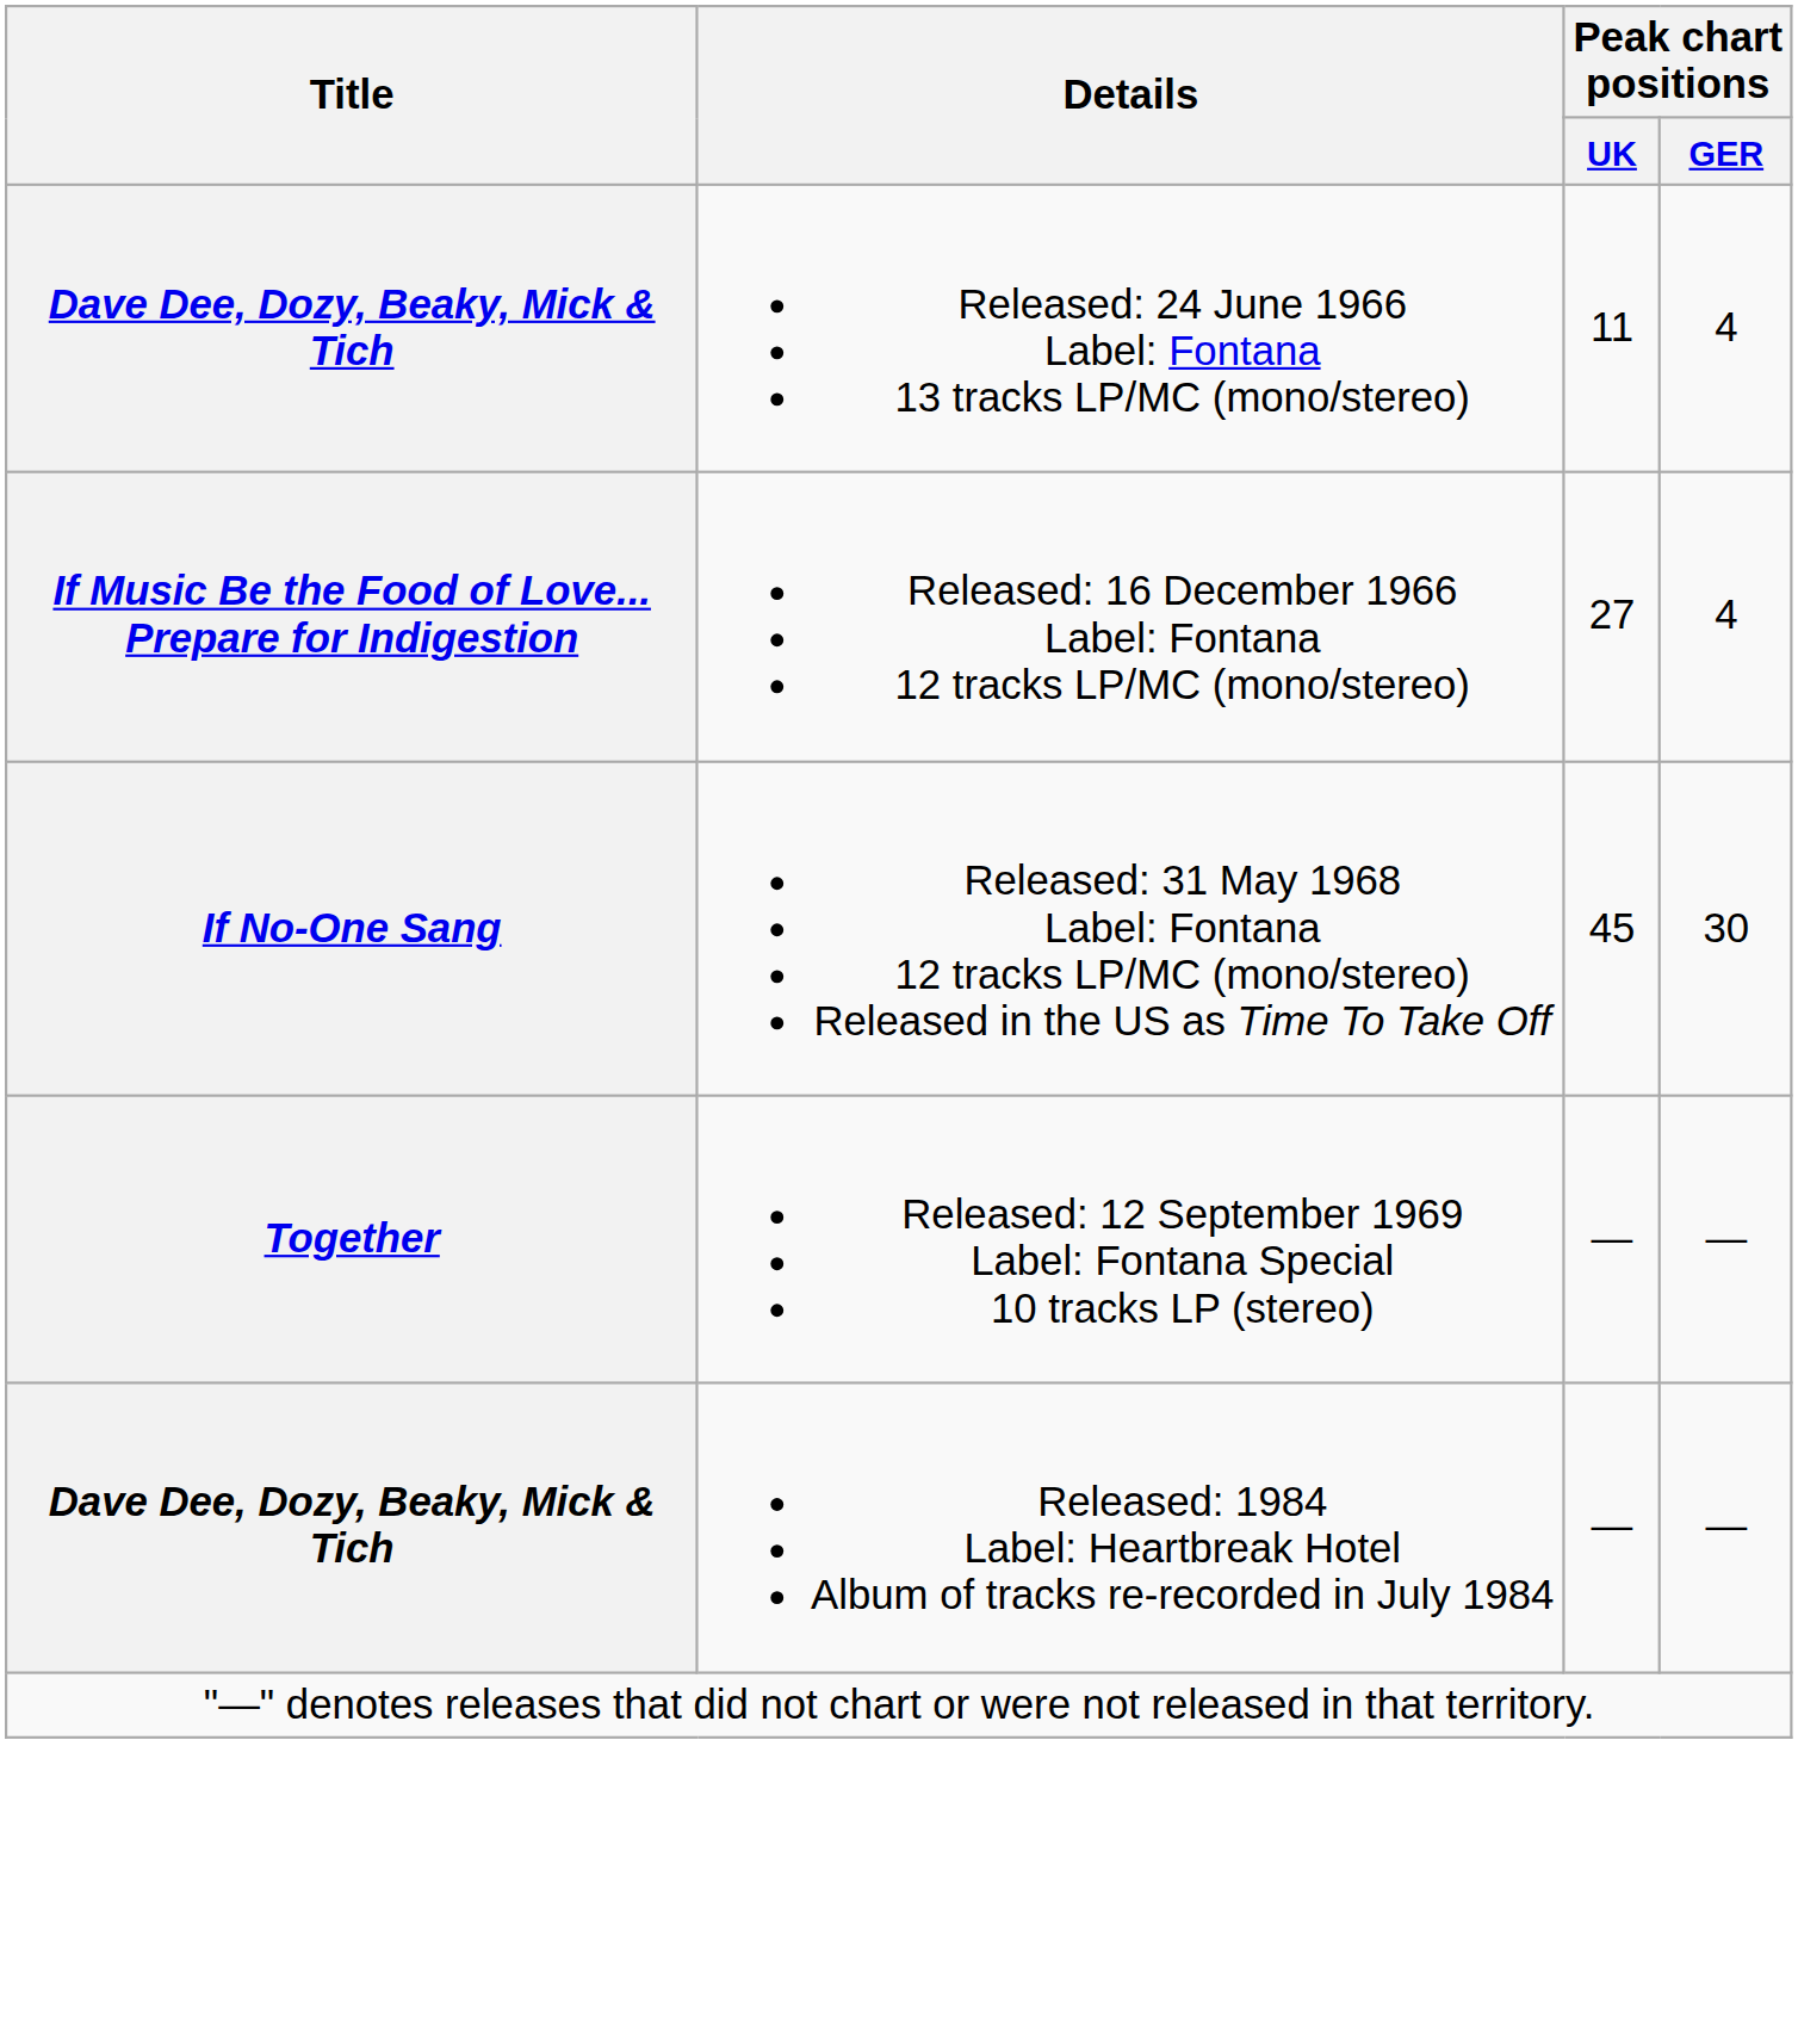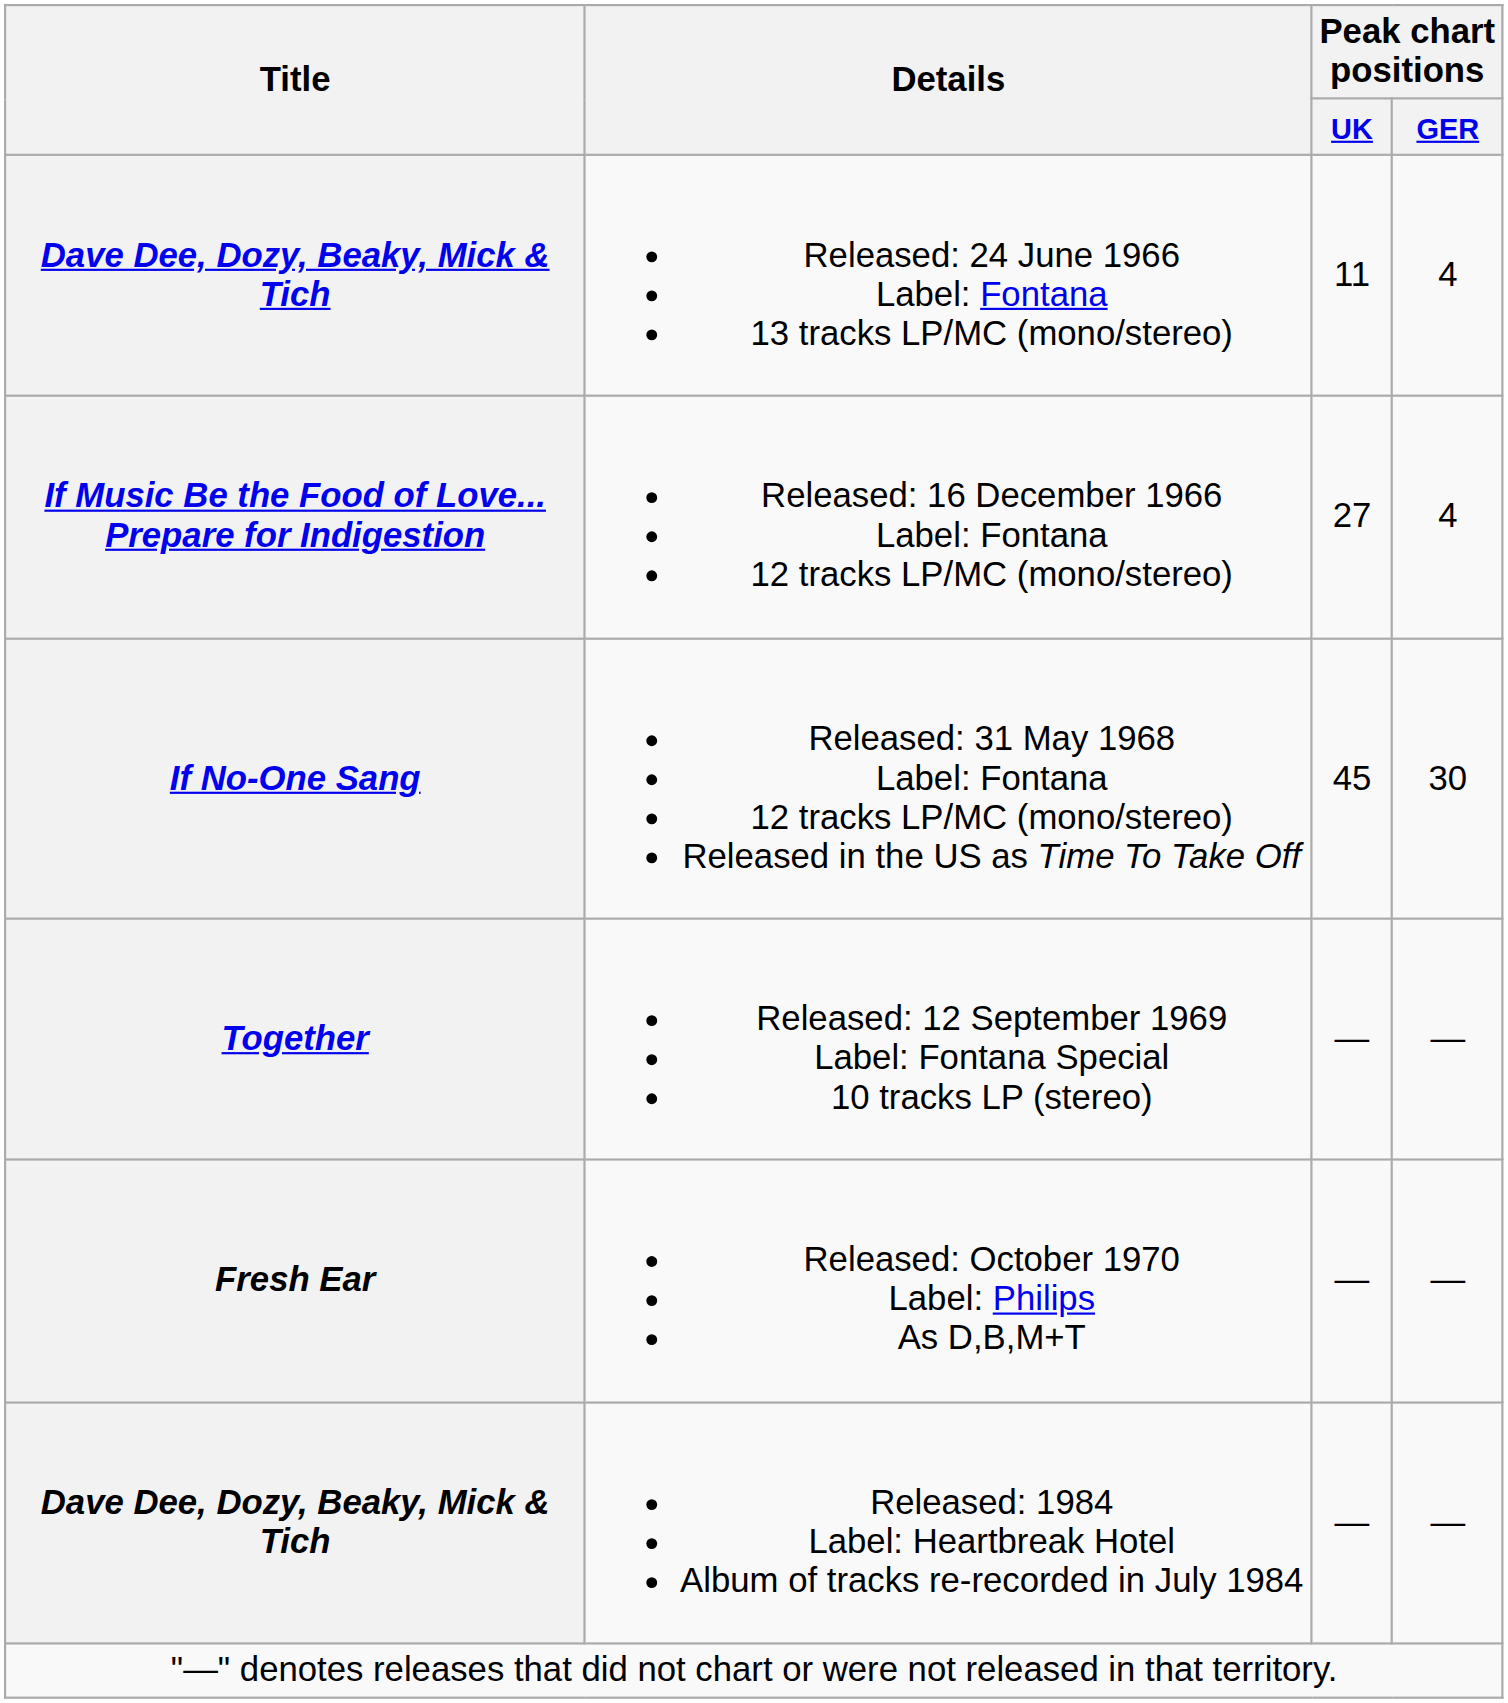+ row: Fresh Ear | Released: October 1970 Label: Philips As D,B,M+T | — | —
